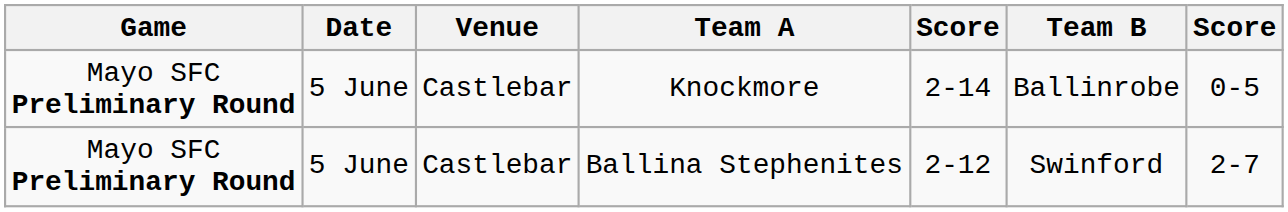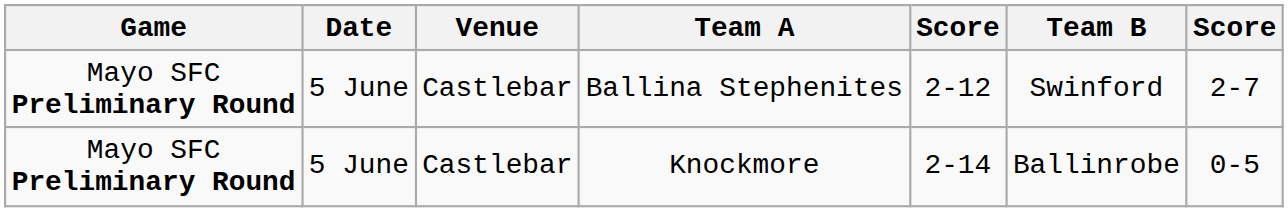rows swapped: Ballina Stephenites <-> Knockmore
